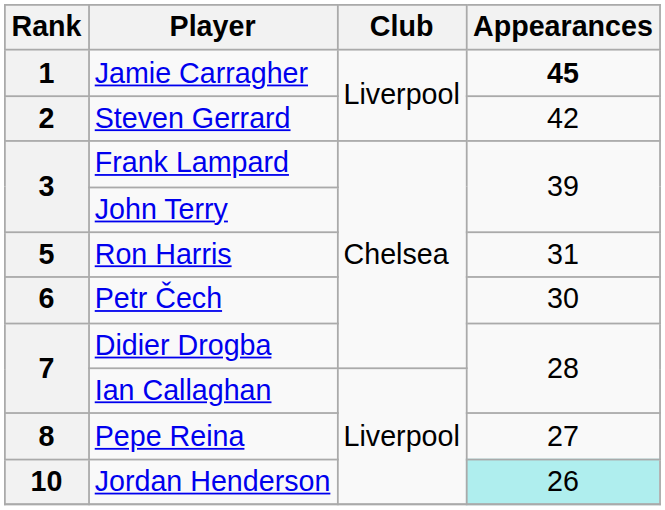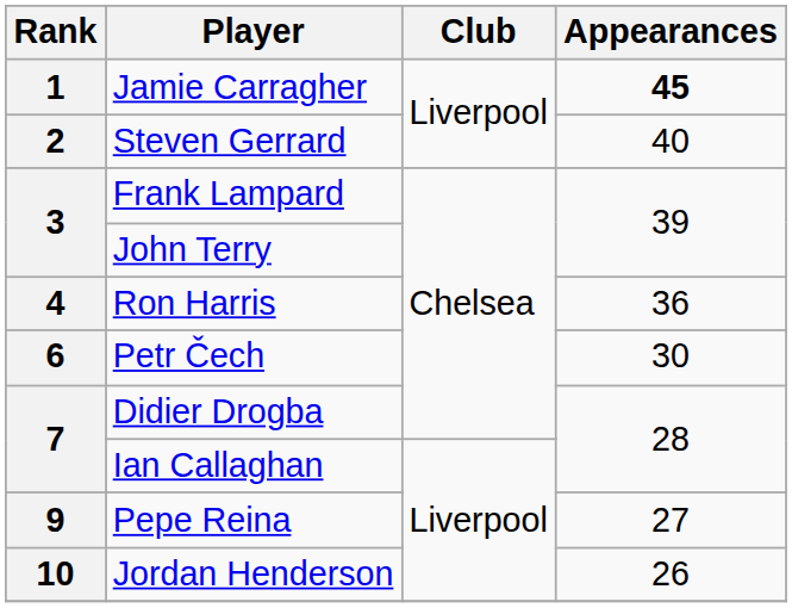Steven Gerrard | Appearances: 42 -> 40
Ron Harris | Rank: 5 -> 4
Ron Harris | Appearances: 31 -> 36
Pepe Reina | Rank: 8 -> 9
Jordan Henderson | Appearances: paleturquoise background -> no background
